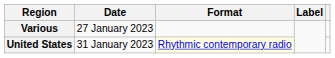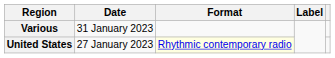Various | Date: 27 January 2023 -> 31 January 2023
United States | Date: 31 January 2023 -> 27 January 2023
